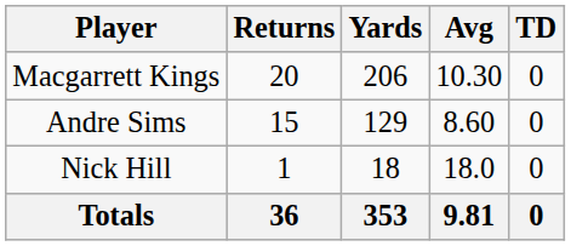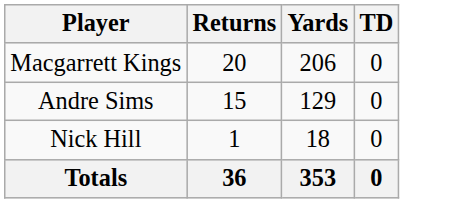- column: Avg | 10.30 | 8.60 | 18.0 | 9.81
